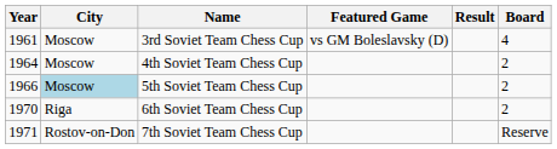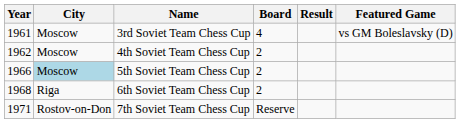columns swapped: Board <-> Featured Game
4th Soviet Team Chess Cup | Year: 1964 -> 1962
6th Soviet Team Chess Cup | Year: 1970 -> 1968
